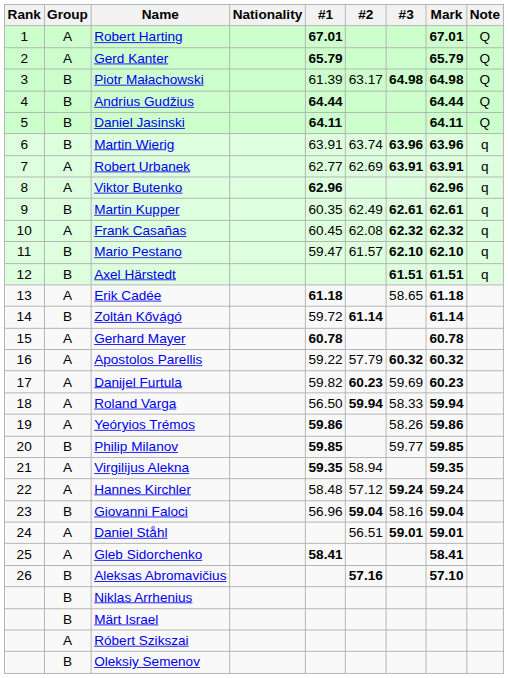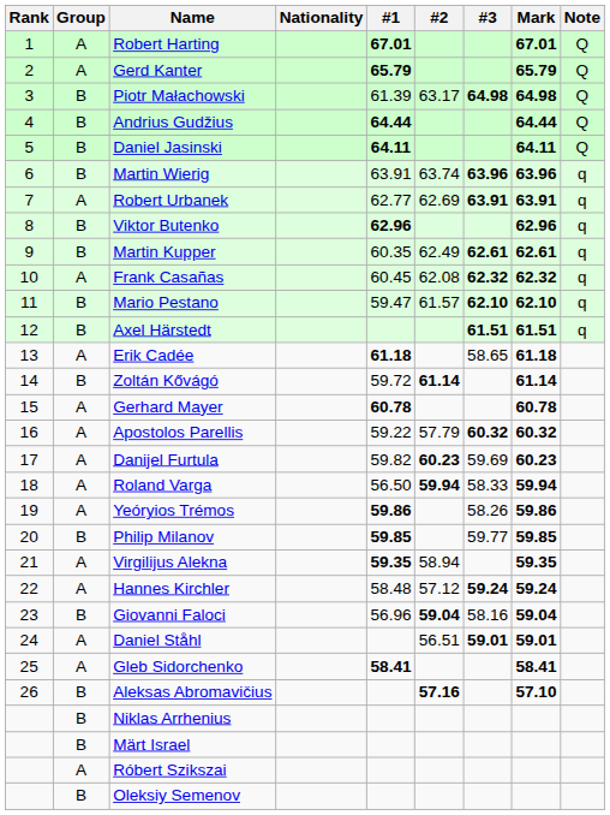Viktor Butenko | Group: A -> B
